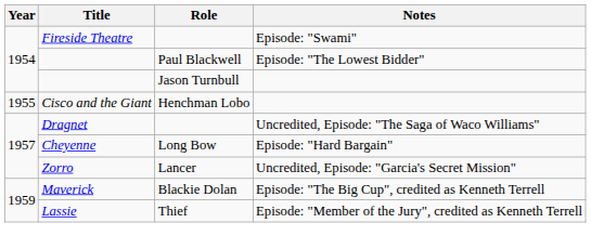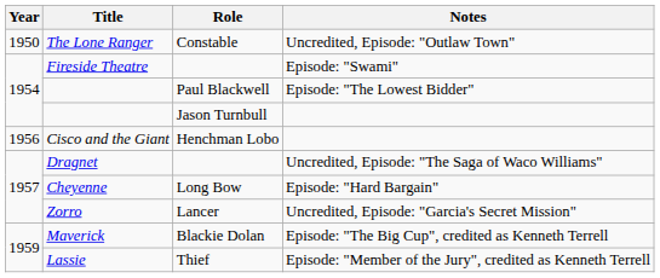+ row: 1950 | The Lone Ranger | Constable | Uncredited, Episode: "Outlaw Town"
Cisco and the Giant | Year: 1955 -> 1956
